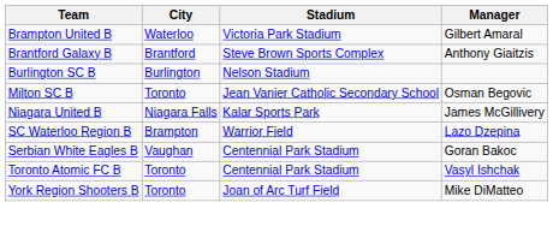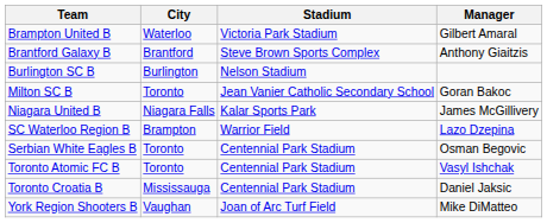Milton SC B | Manager: Osman Begovic -> Goran Bakoc
Serbian White Eagles B | City: Vaughan -> Toronto
Serbian White Eagles B | Manager: Goran Bakoc -> Osman Begovic
+ row: Toronto Croatia B | Mississauga | Centennial Park Stadium | Daniel Jaksic
York Region Shooters B | City: Toronto -> Vaughan
